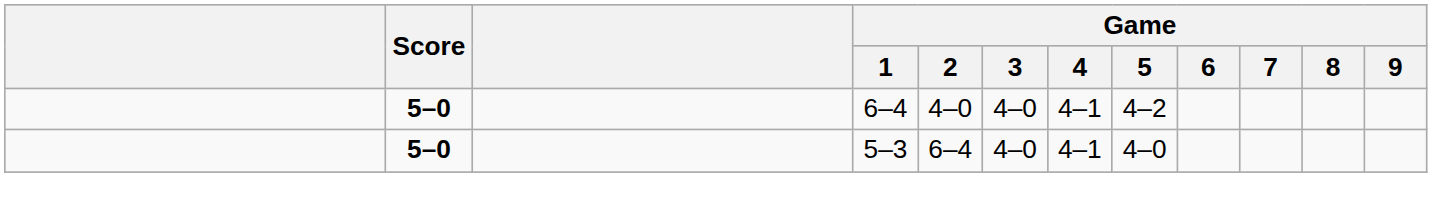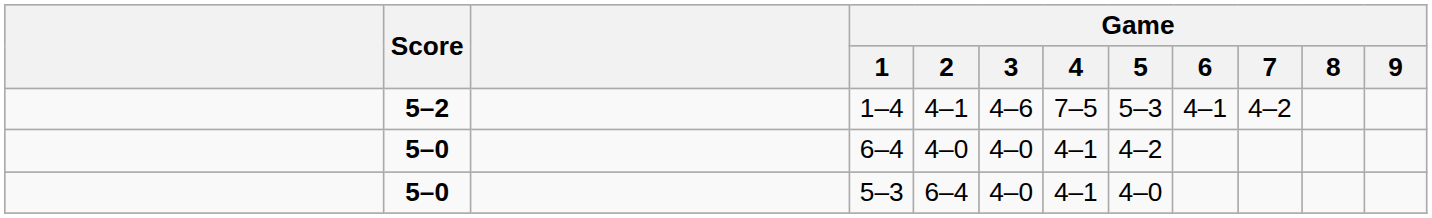+ row: 5–2 | 1–4 | 4–1 | 4–6 | 7–5 | 5–3 | 4–1 | 4–2
